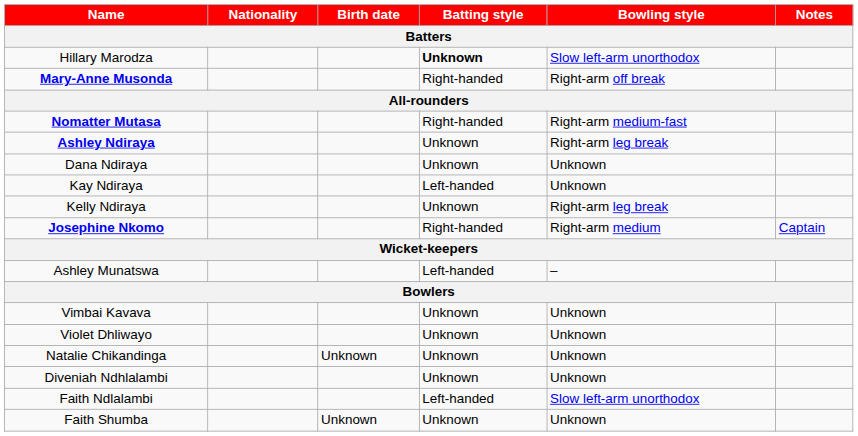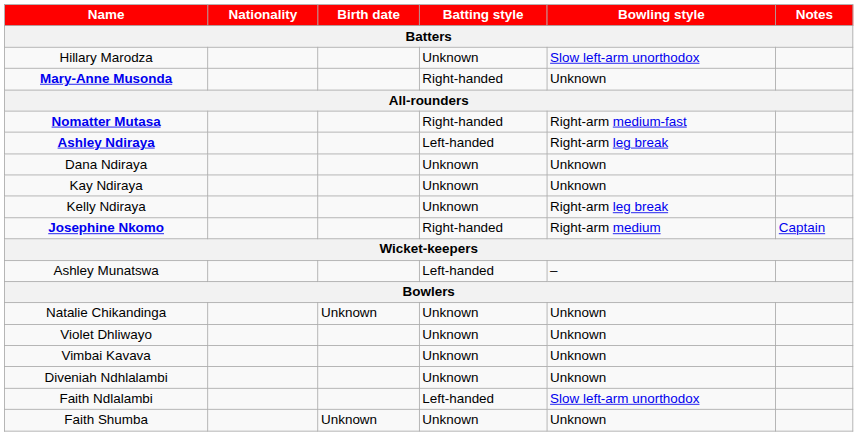Hillary Marodza | Batting style: bold -> normal
Mary-Anne Musonda | Bowling style: Right-arm off break -> Unknown
Ashley Ndiraya | Batting style: Unknown -> Left-handed
Kay Ndiraya | Batting style: Left-handed -> Unknown
rows swapped: Natalie Chikandinga <-> Vimbai Kavava
